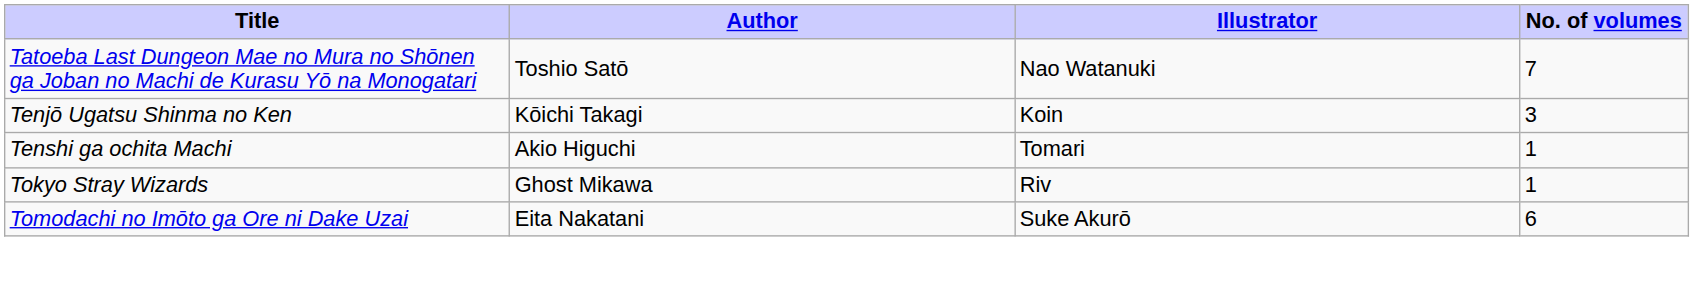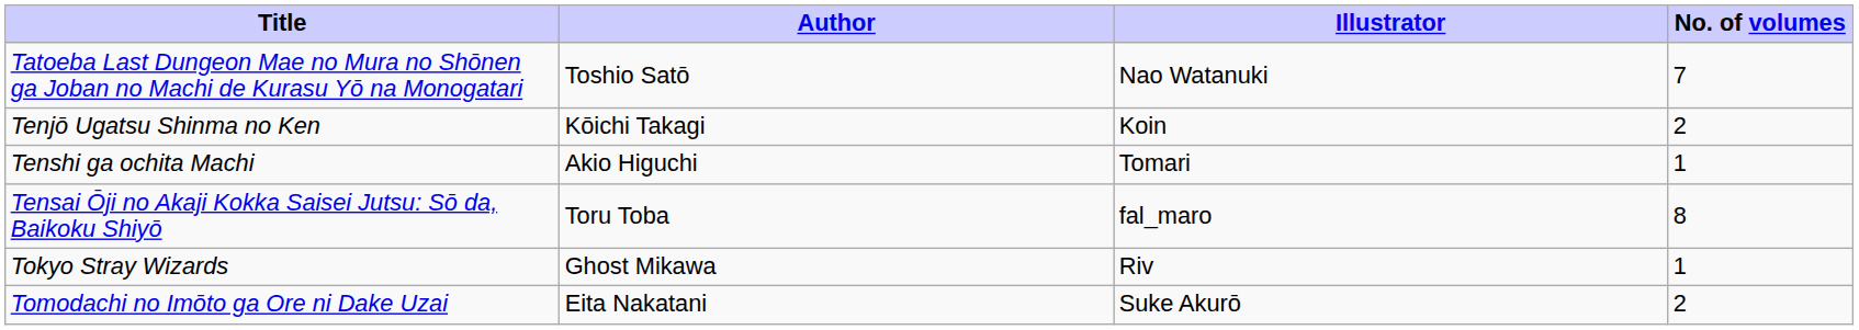Tenjō Ugatsu Shinma no Ken | No. of volumes: 3 -> 2
+ row: Tensai Ōji no Akaji Kokka Saisei Jutsu: Sō da, Baikoku Shiyō | Toru Toba | fal_maro | 8
Tomodachi no Imōto ga Ore ni Dake Uzai | No. of volumes: 6 -> 2
